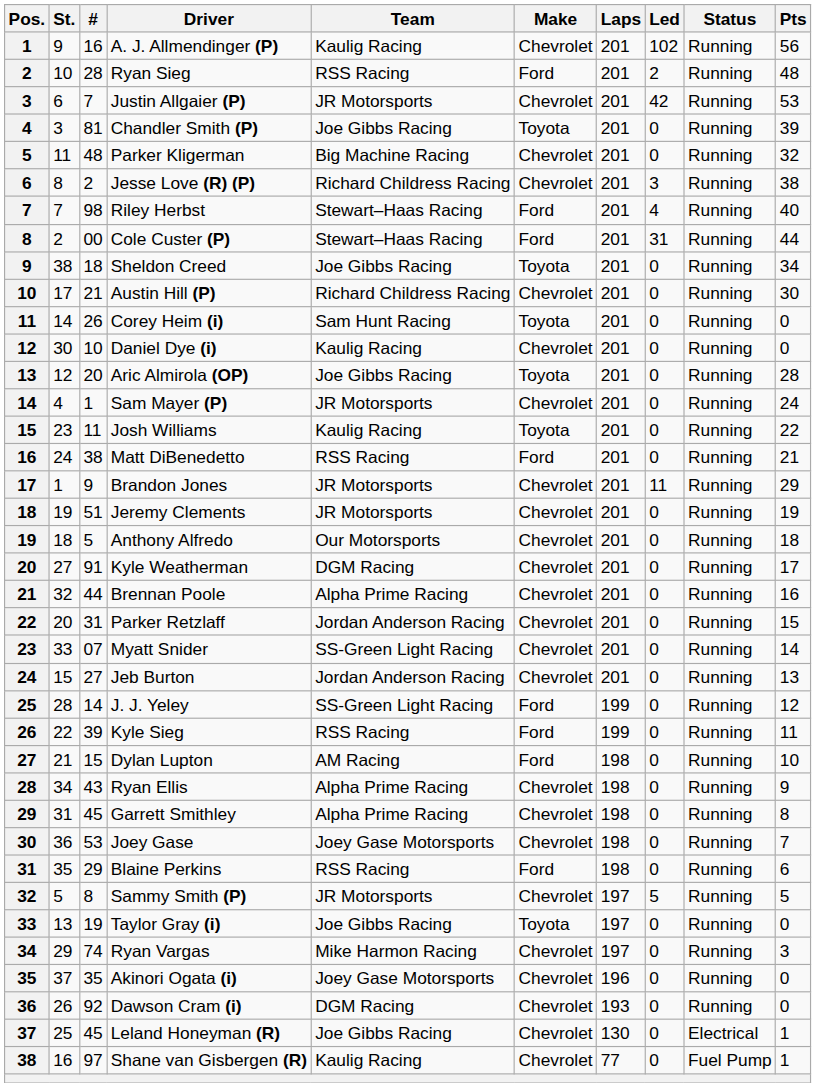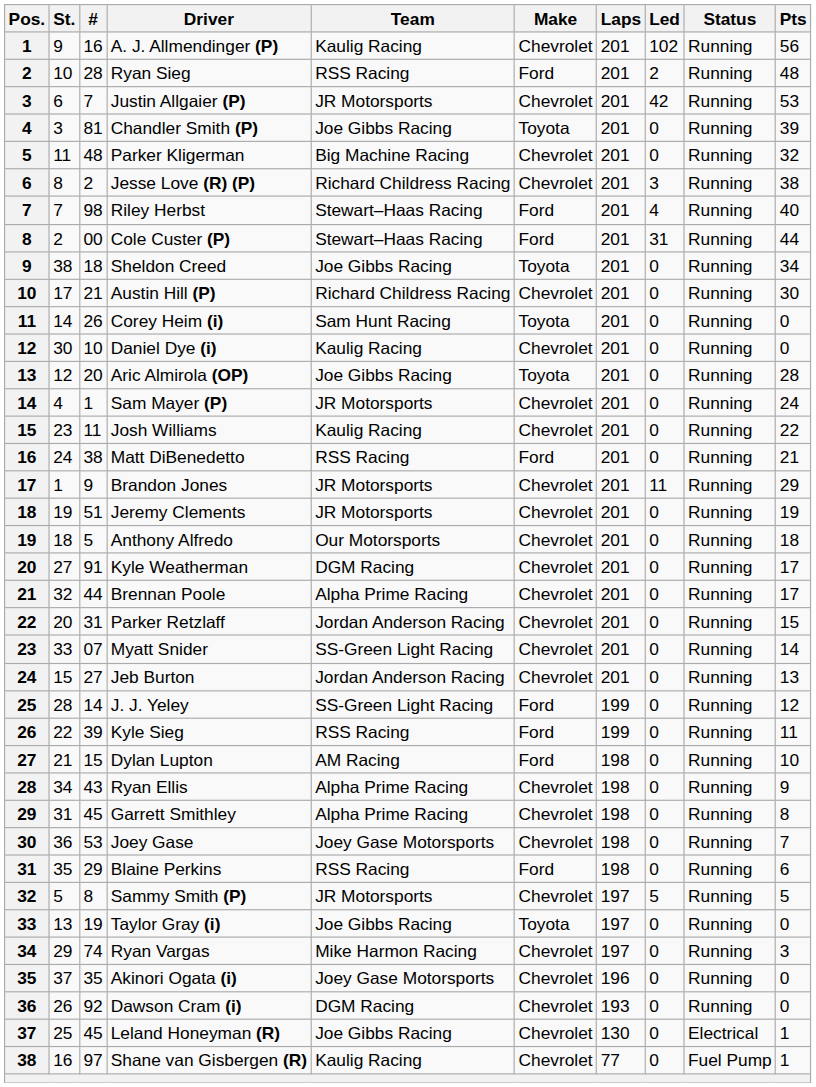Josh Williams | Make: Toyota -> Chevrolet
Brennan Poole | Pts: 16 -> 17
